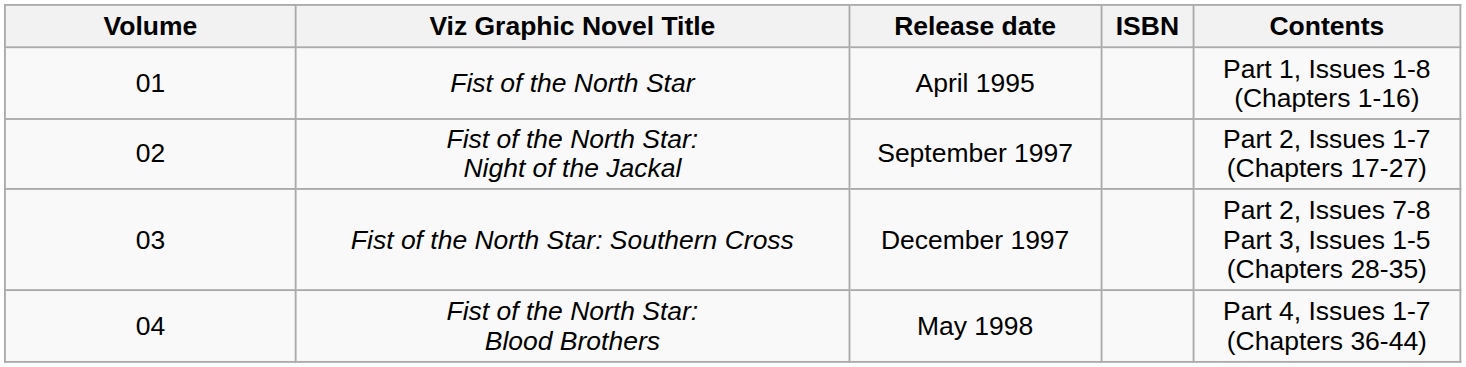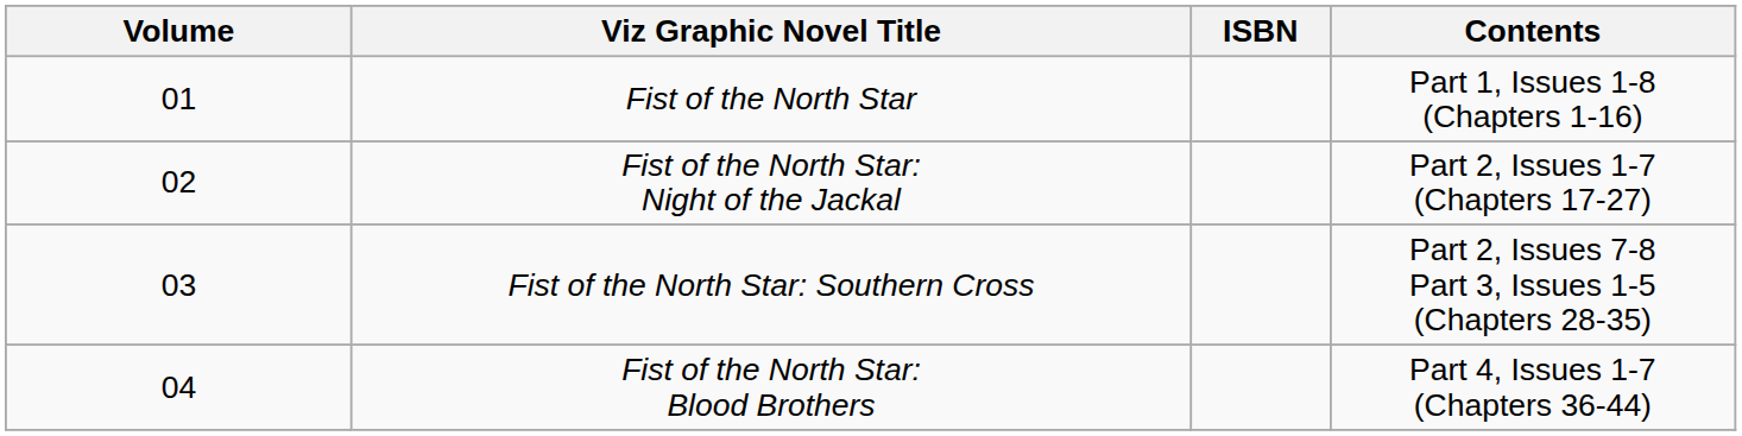- column: Release date | April 1995 | September 1997 | December 1997 | May 1998
